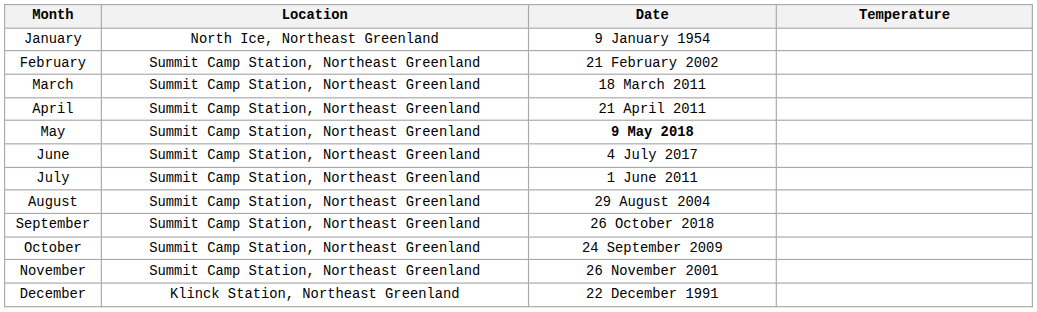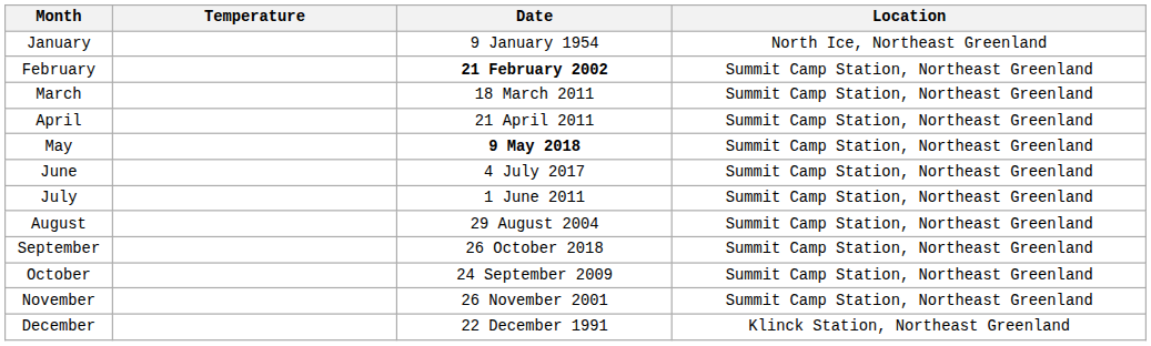columns swapped: Temperature <-> Location
February | Date: normal -> bold
